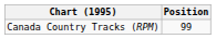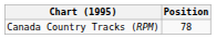Canada Country Tracks (RPM) | Position: 99 -> 78
